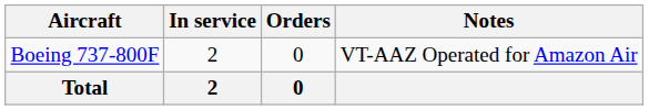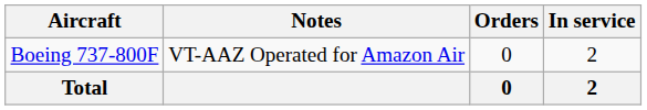columns swapped: In service <-> Notes
